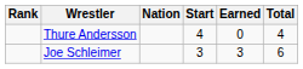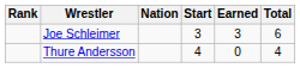rows swapped: Thure Andersson <-> Joe Schleimer
